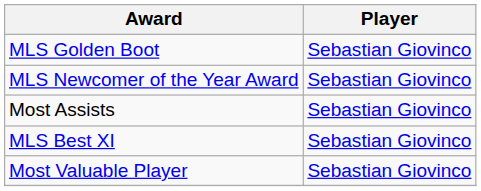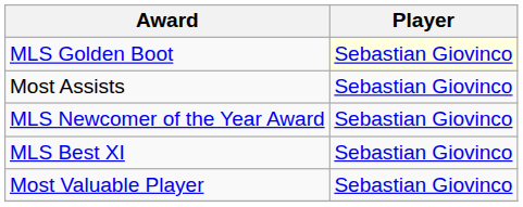MLS Golden Boot | Player: no background -> lightyellow background
rows swapped: Most Assists <-> MLS Newcomer of the Year Award
